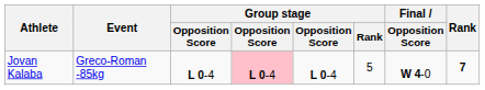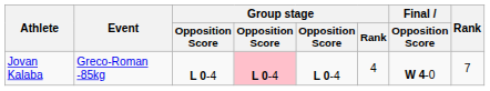Jovan Kalaba | Group stage / Rank: 5 -> 4
Jovan Kalaba | Rank: bold -> normal
